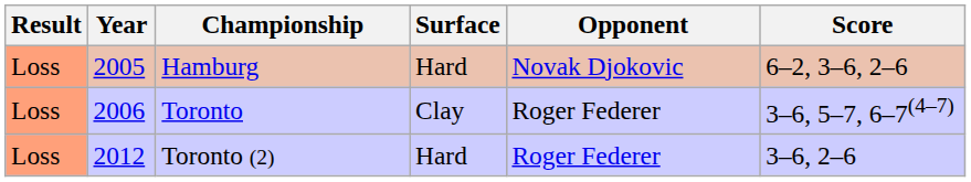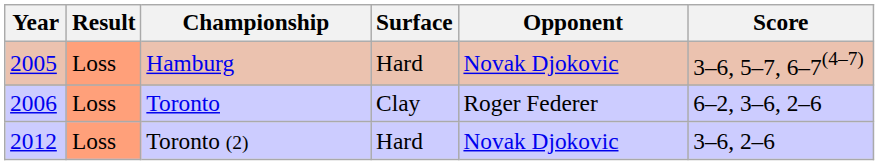columns swapped: Result <-> Year
Hamburg | Score: 6–2, 3–6, 2–6 -> 3–6, 5–7, 6–7(4–7)
Toronto | Score: 3–6, 5–7, 6–7(4–7) -> 6–2, 3–6, 2–6
Toronto (2) | Opponent: Roger Federer -> Novak Djokovic
